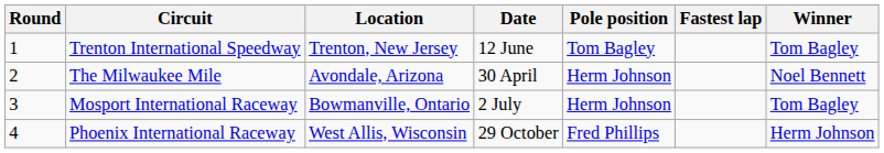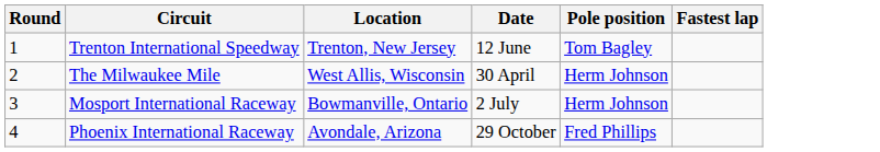- column: Winner | Tom Bagley | Noel Bennett | Tom Bagley | Herm Johnson
The Milwaukee Mile | Location: Avondale, Arizona -> West Allis, Wisconsin
Phoenix International Raceway | Location: West Allis, Wisconsin -> Avondale, Arizona
